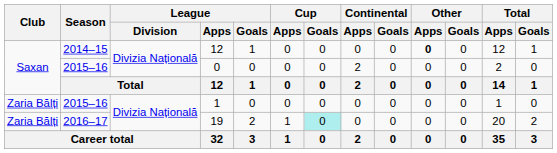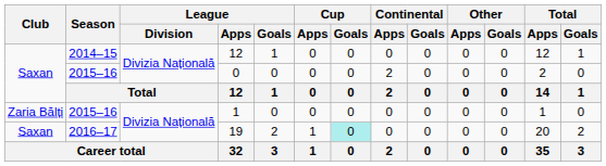2014–15 / 12 | Other / Apps: bold -> normal
19 | Club: Zaria Bălți -> Saxan
